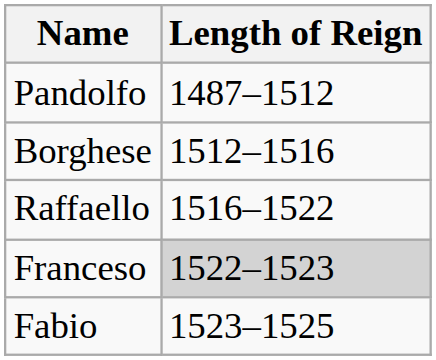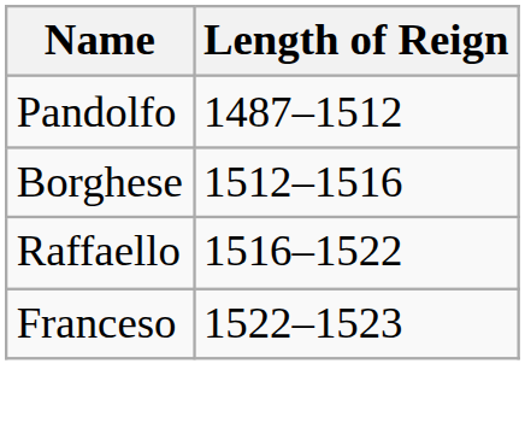Franceso | Length of Reign: lightgrey background -> no background
- row: Fabio | 1523–1525
